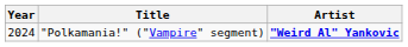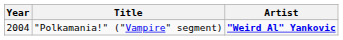"Polkamania!" ("Vampire" segment) | Year: 2024 -> 2004
